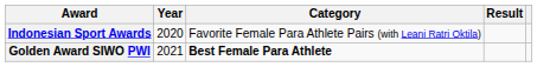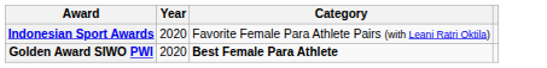- column: Result
Golden Award SIWO PWI | Year: 2021 -> 2020
